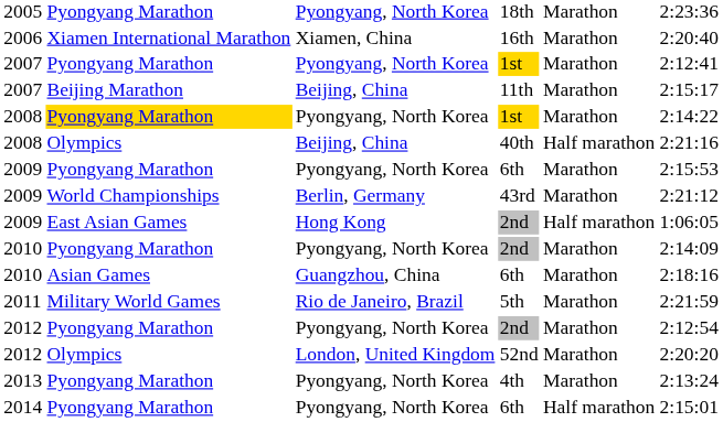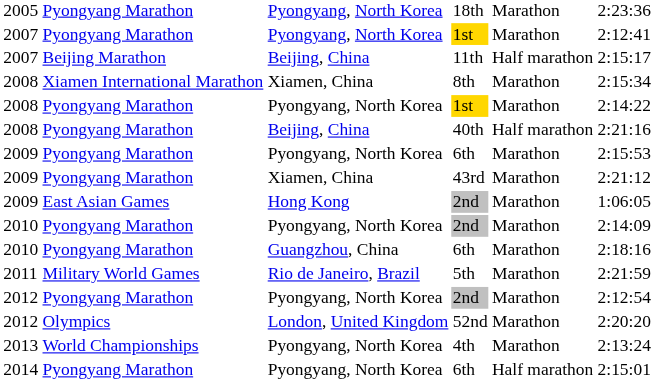- row: 2006 | Xiamen International Marathon | Xiamen, China | 16th | Marathon | 2:20:40
11th | column 5: Marathon -> Half marathon
+ row: 2008 | Xiamen International Marathon | Xiamen, China | 8th | Marathon | 2:15:34
2008 / 1st | column 2: gold background -> no background
40th | column 2: Olympics -> Pyongyang Marathon
43rd | column 2: World Championships -> Pyongyang Marathon
43rd | column 3: Berlin, Germany -> Xiamen, China
2009 / 2nd | column 5: Half marathon -> Marathon
2010 / 6th | column 2: Asian Games -> Pyongyang Marathon
4th | column 2: Pyongyang Marathon -> World Championships
